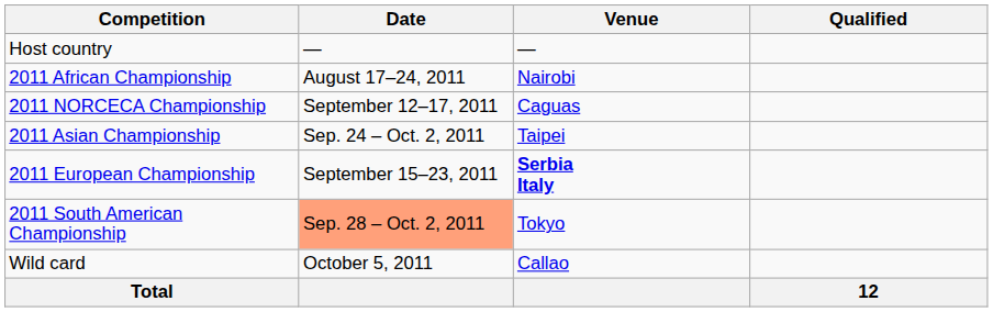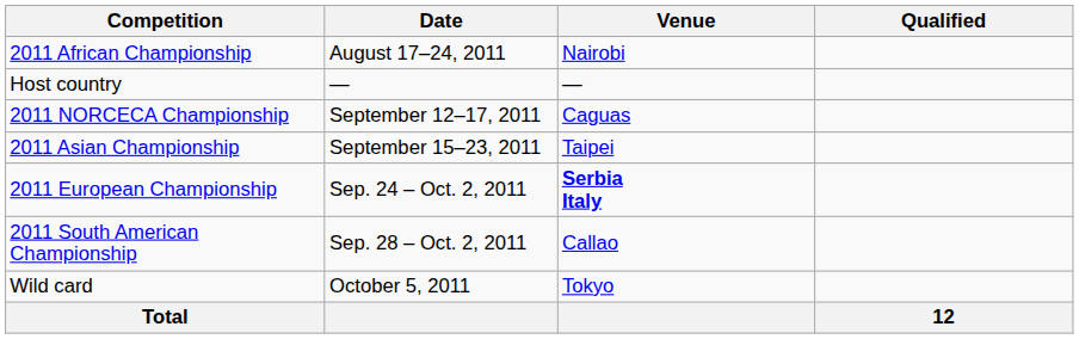rows swapped: Host country <-> 2011 African Championship
2011 Asian Championship | Date: Sep. 24 – Oct. 2, 2011 -> September 15–23, 2011
2011 European Championship | Date: September 15–23, 2011 -> Sep. 24 – Oct. 2, 2011
2011 South American Championship | Date: lightsalmon background -> no background
2011 South American Championship | Venue: Tokyo -> Callao
Wild card | Venue: Callao -> Tokyo
